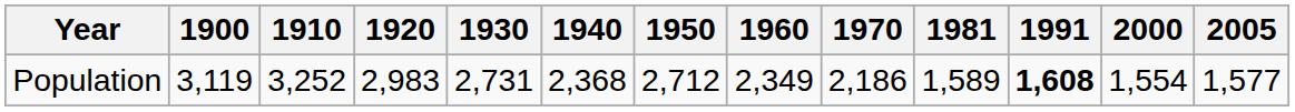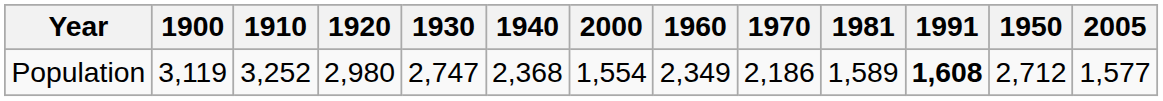columns swapped: 1950 <-> 2000
Population | 1920: 2,983 -> 2,980
Population | 1930: 2,731 -> 2,747
